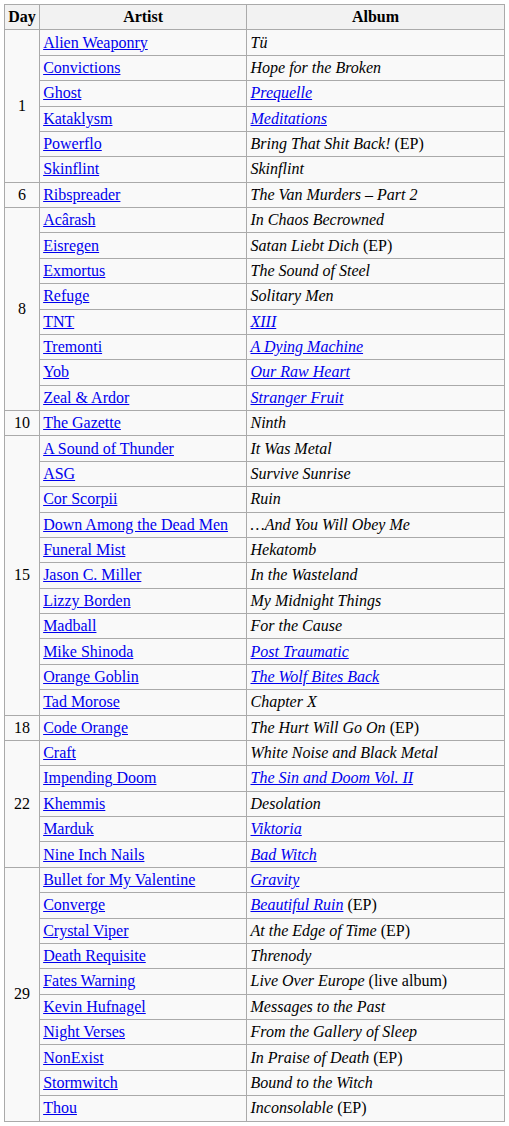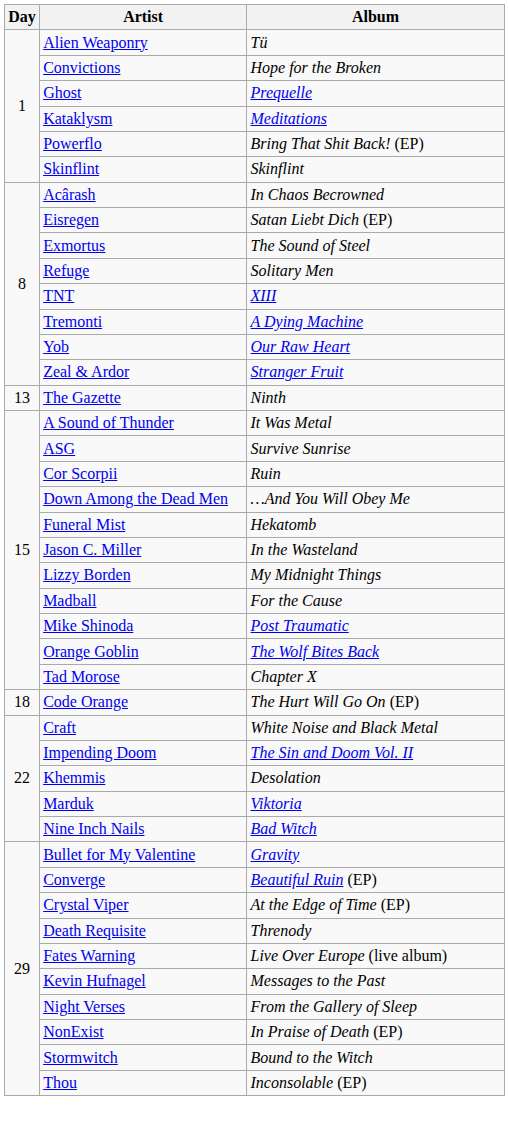- row: 6 | Ribspreader | The Van Murders – Part 2
The Gazette | Day: 10 -> 13
